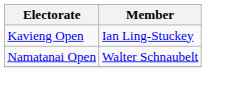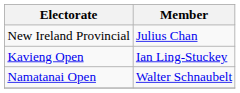+ row: New Ireland Provincial | Julius Chan
